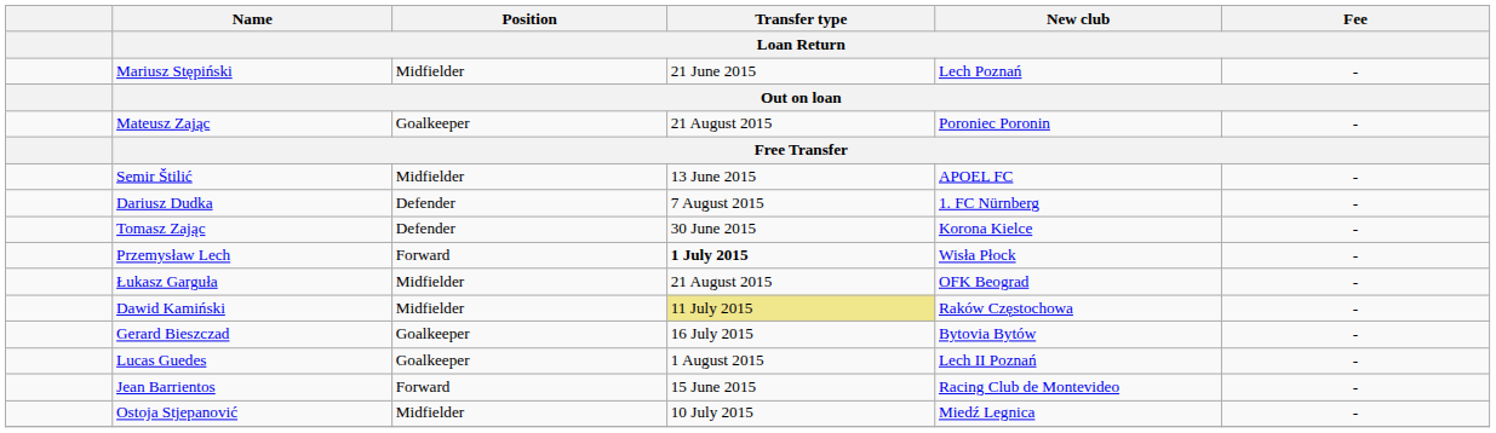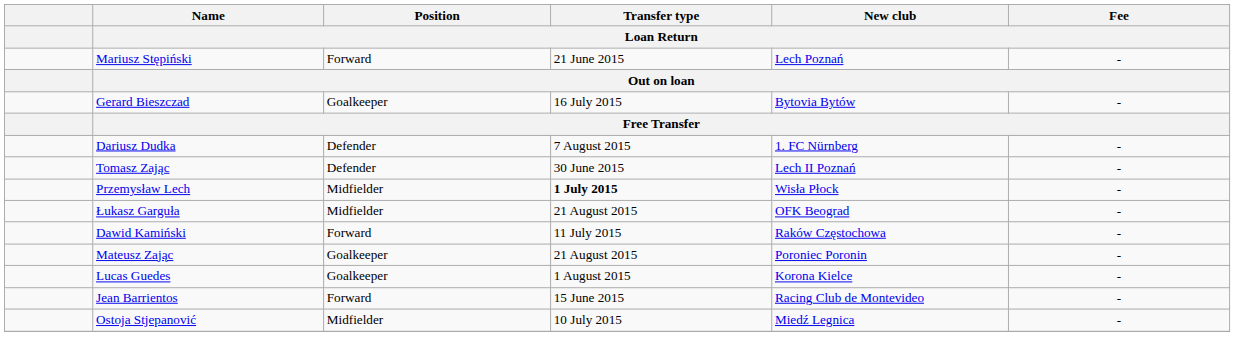Mariusz Stępiński | Position / Loan Return: Midfielder -> Forward
rows swapped: Mateusz Zając <-> Gerard Bieszczad
- row: Semir Štilić | Midfielder | 13 June 2015 | APOEL FC | -
Tomasz Zając | New club / Loan Return: Korona Kielce -> Lech II Poznań
Przemysław Lech | Position / Loan Return: Forward -> Midfielder
Dawid Kamiński | Position / Loan Return: Midfielder -> Forward
Dawid Kamiński | Transfer type / Loan Return: khaki background -> no background
Lucas Guedes | New club / Loan Return: Lech II Poznań -> Korona Kielce
